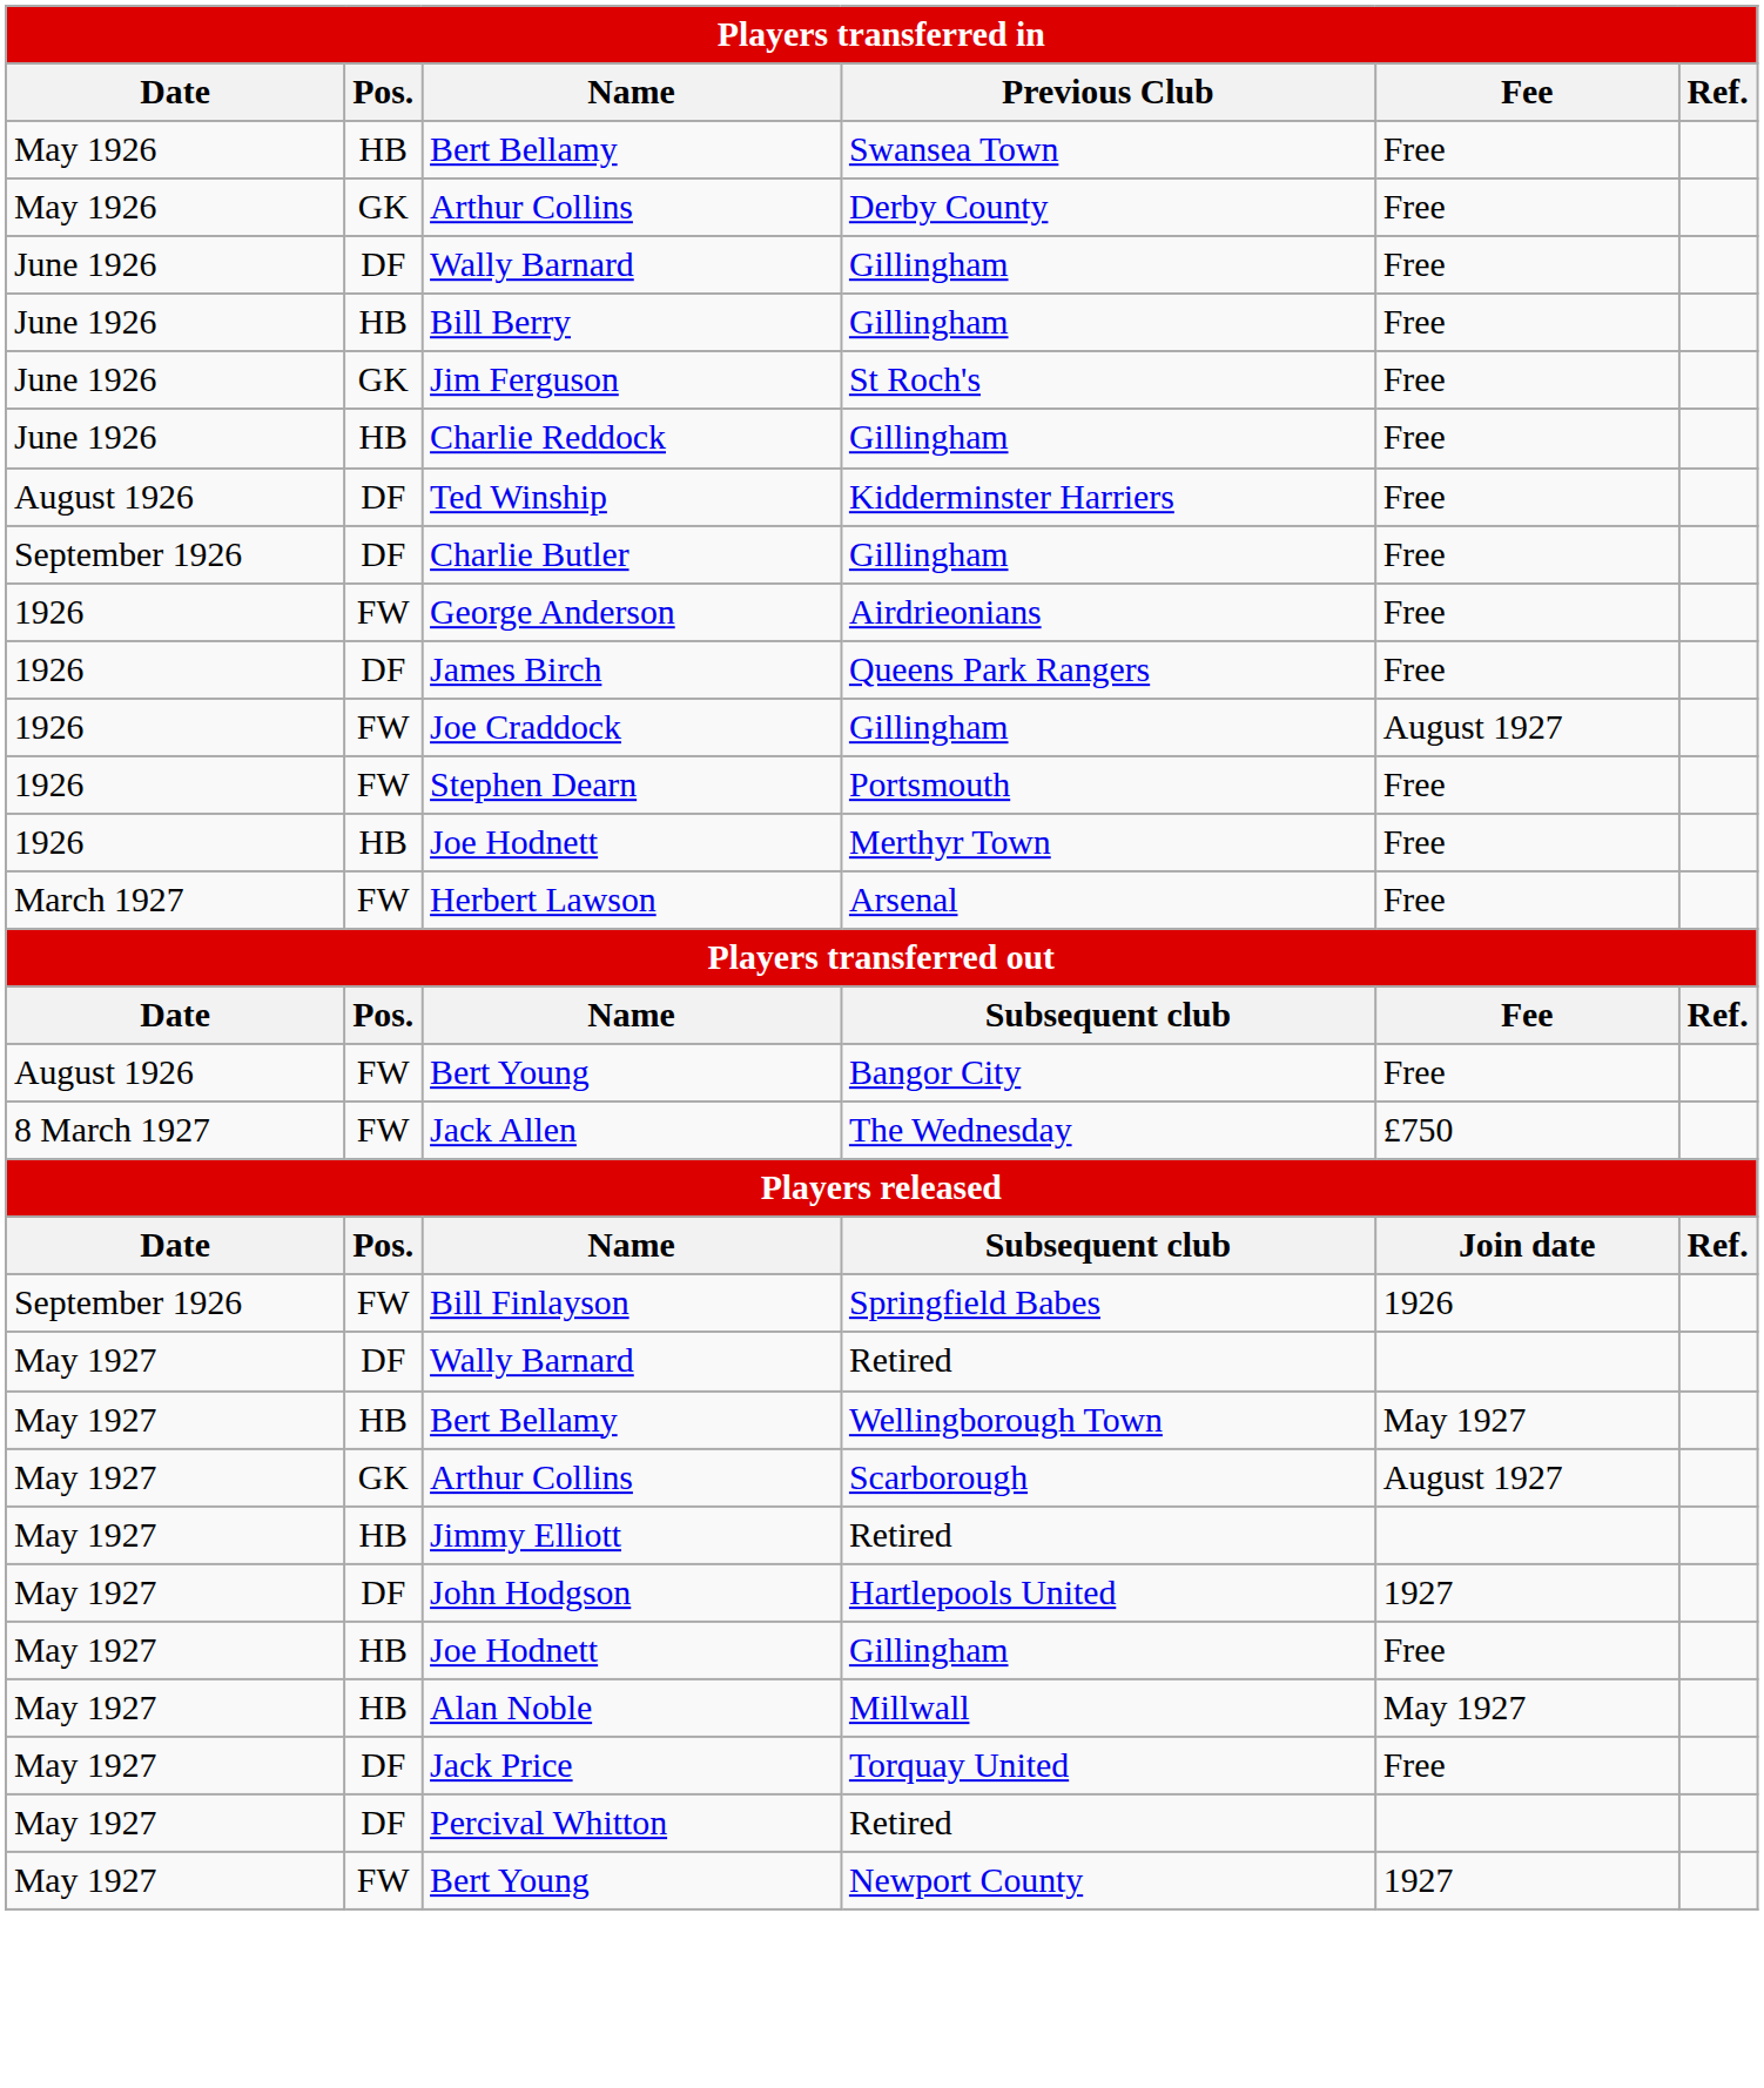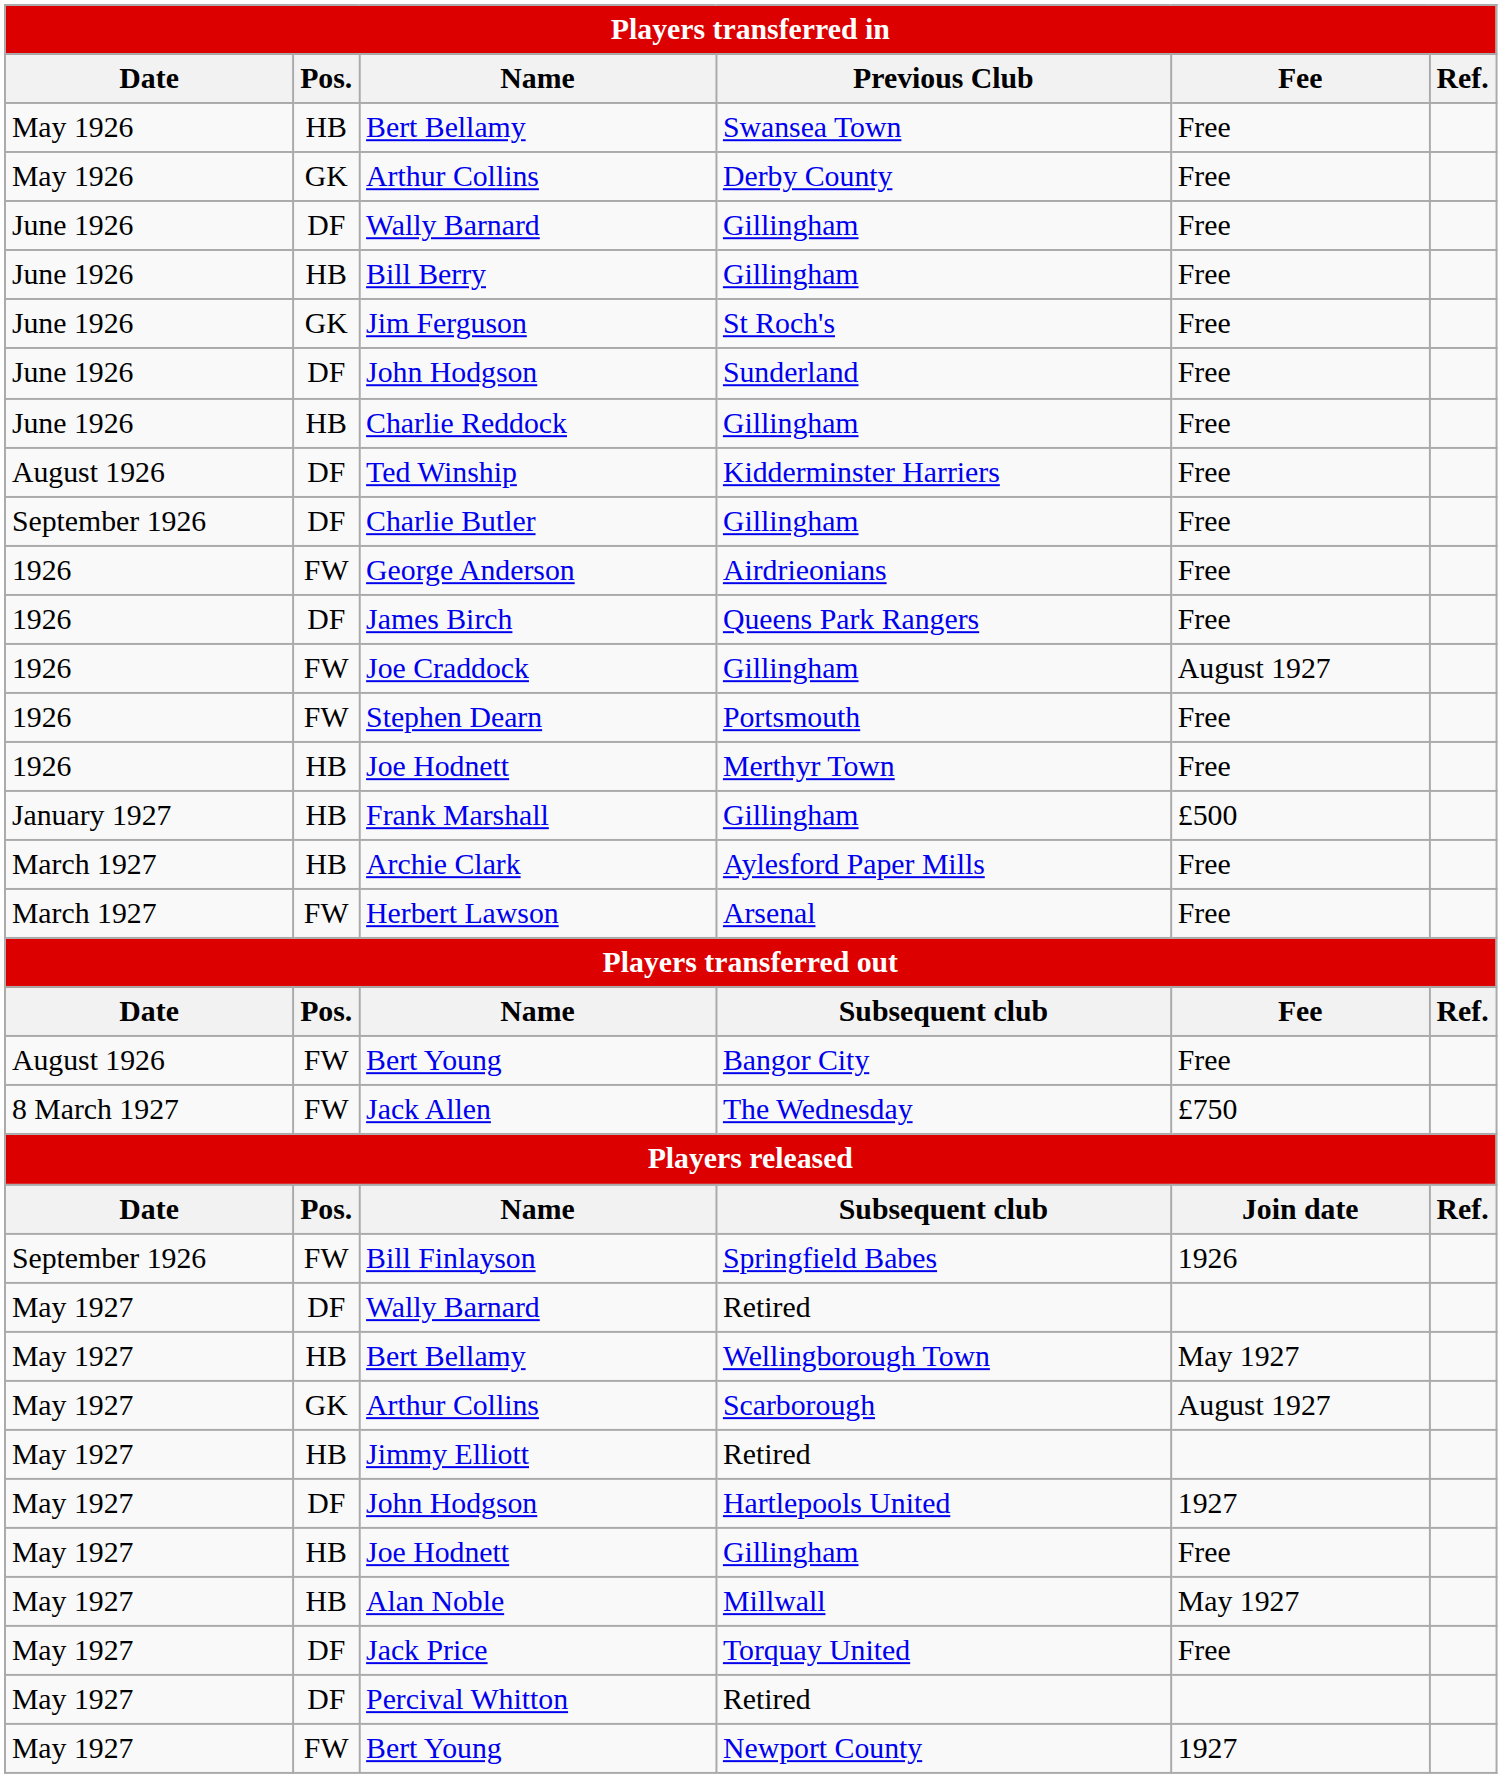+ row: June 1926 | DF | John Hodgson | Sunderland | Free
+ row: January 1927 | HB | Frank Marshall | Gillingham | £500
+ row: March 1927 | HB | Archie Clark | Aylesford Paper Mills | Free
